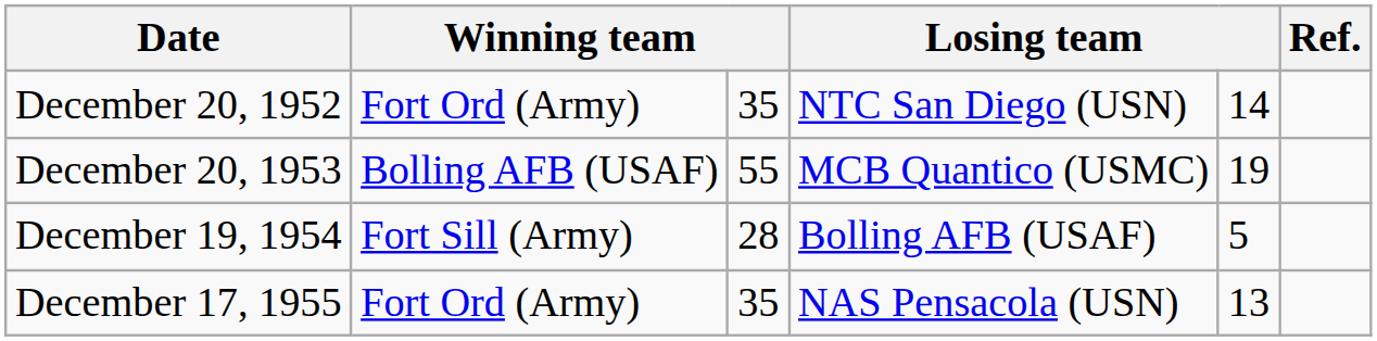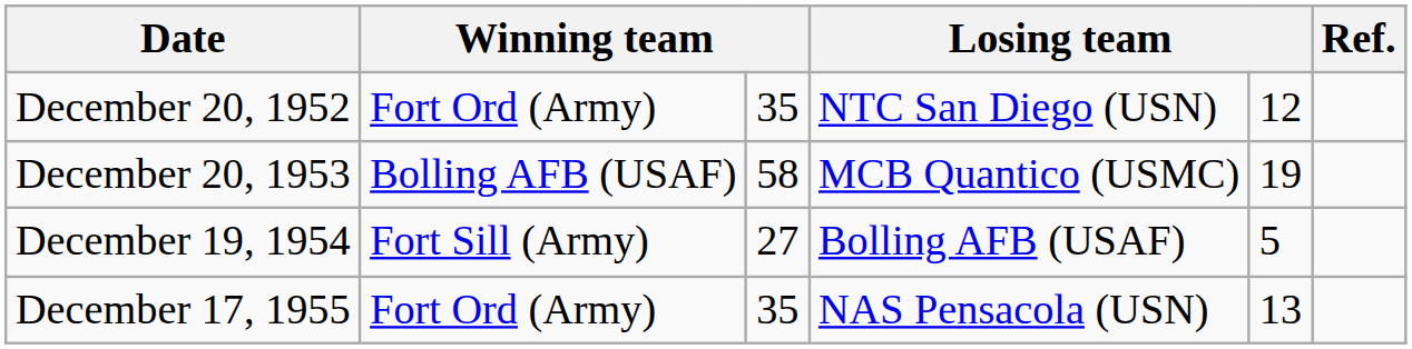December 20, 1952 | column 5: 14 -> 12
December 20, 1953 | column 3: 55 -> 58
December 19, 1954 | column 3: 28 -> 27
